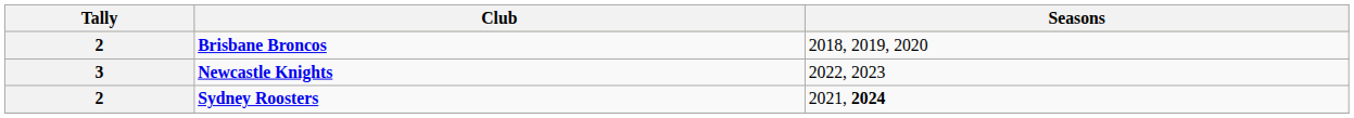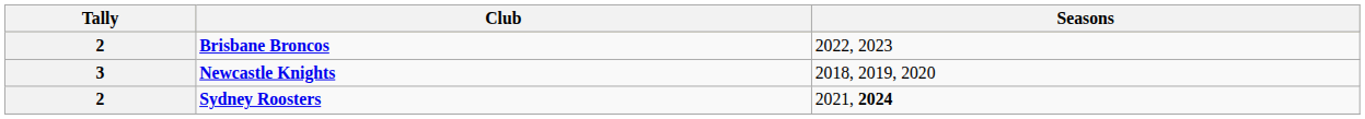Brisbane Broncos | Seasons: 2018, 2019, 2020 -> 2022, 2023
Newcastle Knights | Seasons: 2022, 2023 -> 2018, 2019, 2020
